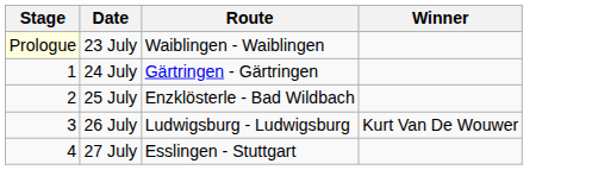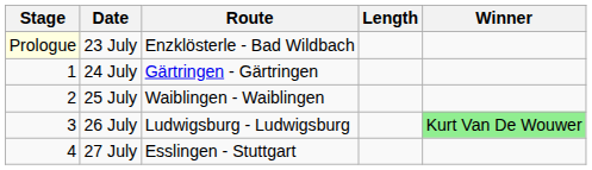+ column: Length
23 July | Route: Waiblingen - Waiblingen -> Enzklösterle - Bad Wildbach
25 July | Route: Enzklösterle - Bad Wildbach -> Waiblingen - Waiblingen
26 July | Winner: no background -> lightgreen background
